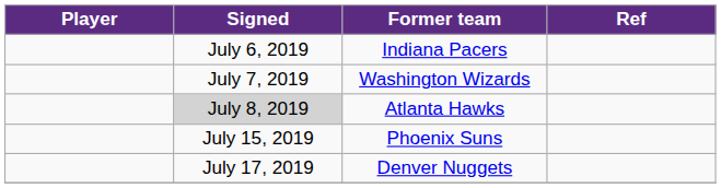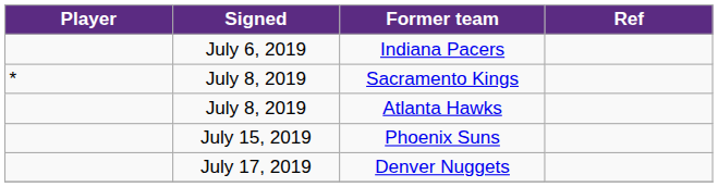- row: July 7, 2019 | Washington Wizards
+ row: * | July 8, 2019 | Sacramento Kings
Atlanta Hawks | Signed: lightgrey background -> no background
